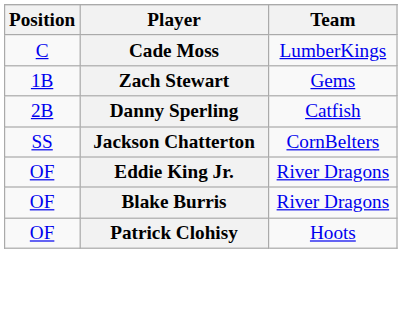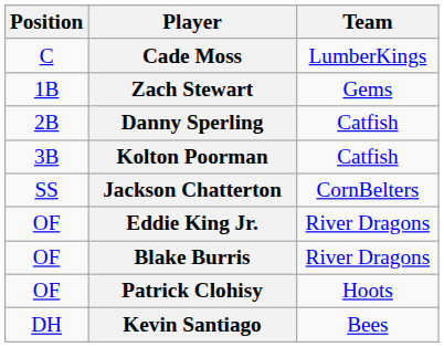+ row: 3B | Kolton Poorman | Catfish
+ row: DH | Kevin Santiago | Bees
